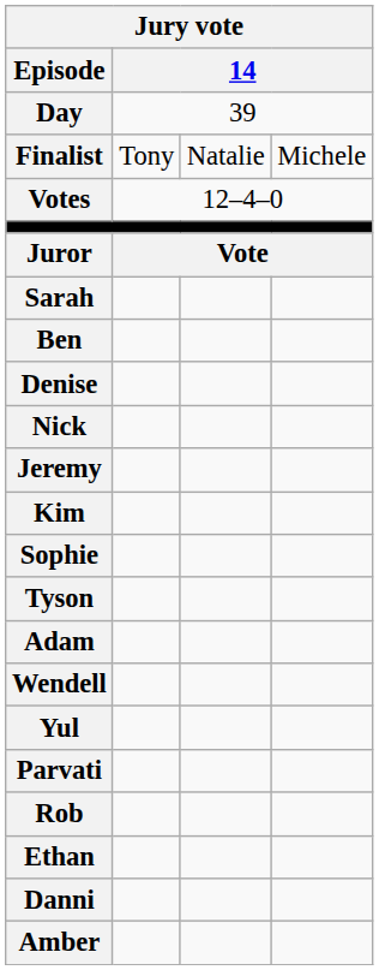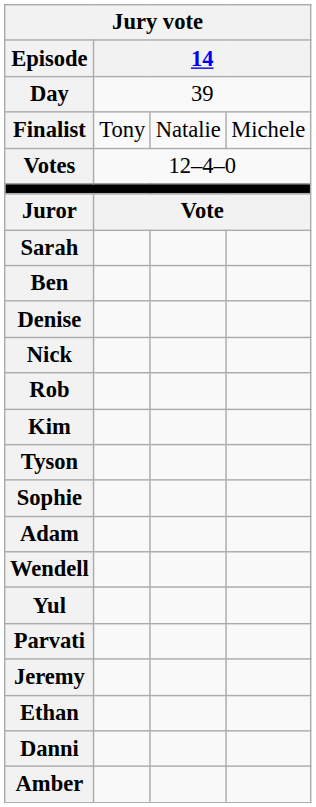rows swapped: Jeremy <-> Rob
rows swapped: Sophie <-> Tyson
